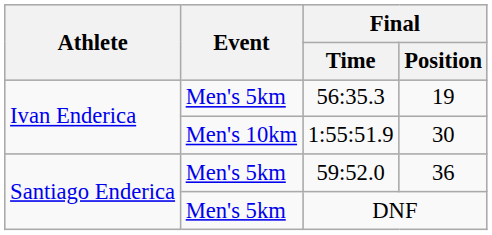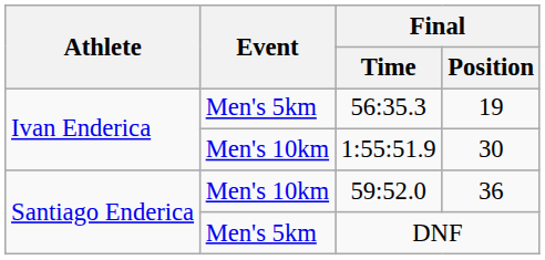59:52.0 | Event: Men's 5km -> Men's 10km
